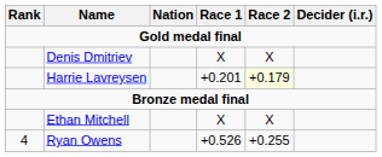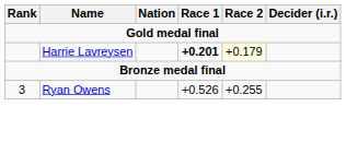- row: Denis Dmitriev | X | X
Harrie Lavreysen | Race 1: normal -> bold
- row: Ethan Mitchell | X | X
Ryan Owens | Rank: 4 -> 3
